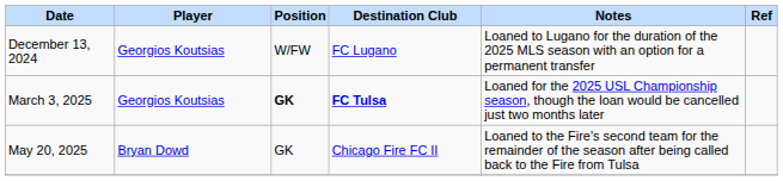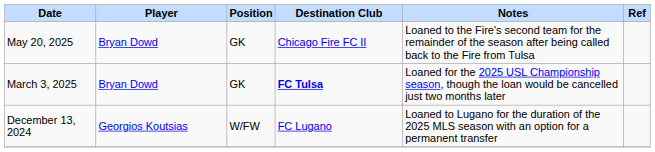rows swapped: December 13, 2024 <-> May 20, 2025
March 3, 2025 | Player: Georgios Koutsias -> Bryan Dowd
March 3, 2025 | Position: bold -> normal
